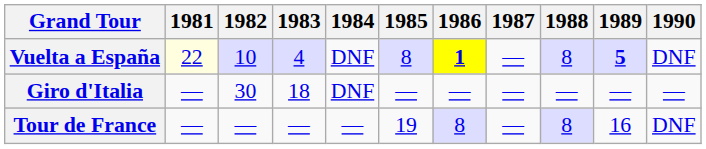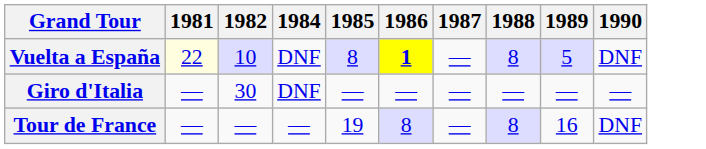- column: 1983 | 4 | 18 | —
Vuelta a España | 1989: bold -> normal
